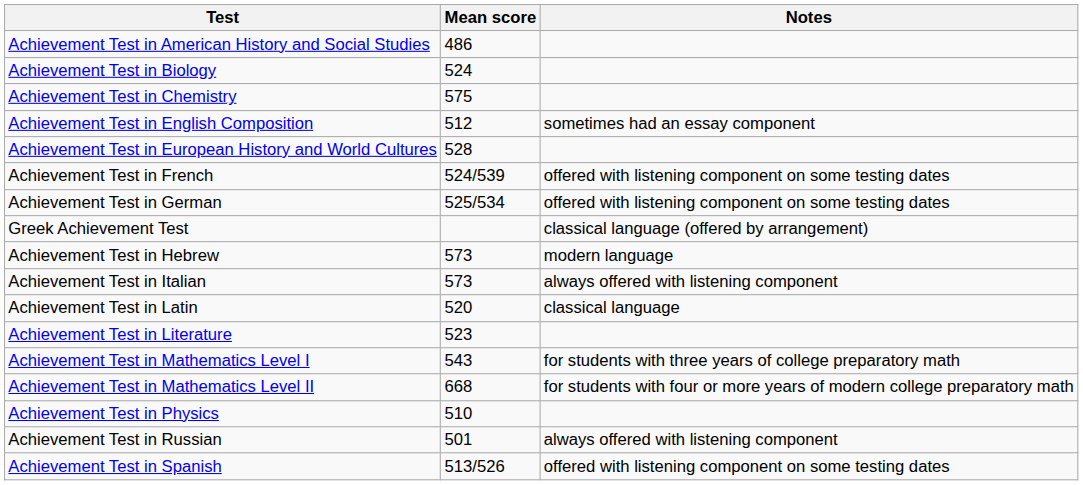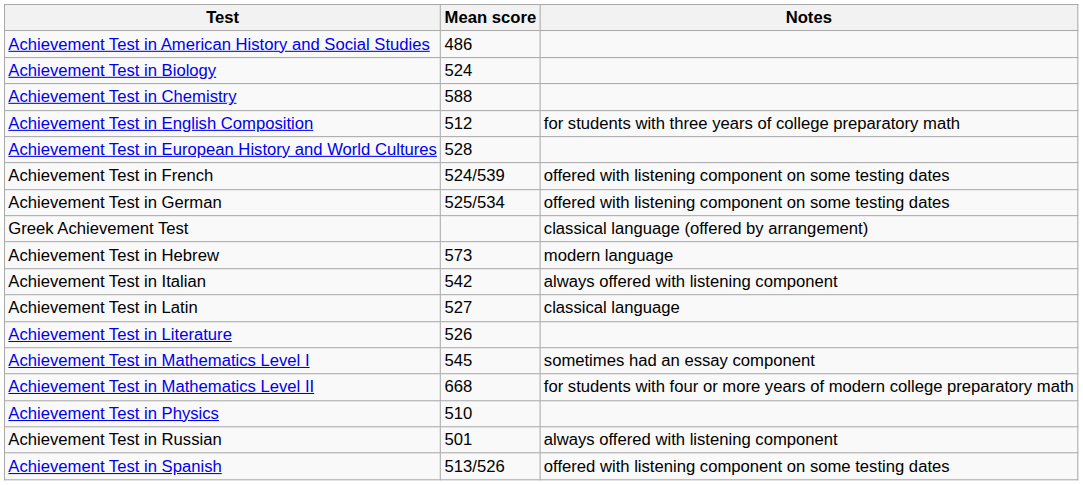Achievement Test in Chemistry | Mean score: 575 -> 588
Achievement Test in English Composition | Notes: sometimes had an essay component -> for students with three years of college preparatory math
Achievement Test in Italian | Mean score: 573 -> 542
Achievement Test in Latin | Mean score: 520 -> 527
Achievement Test in Literature | Mean score: 523 -> 526
Achievement Test in Mathematics Level I | Mean score: 543 -> 545
Achievement Test in Mathematics Level I | Notes: for students with three years of college preparatory math -> sometimes had an essay component
